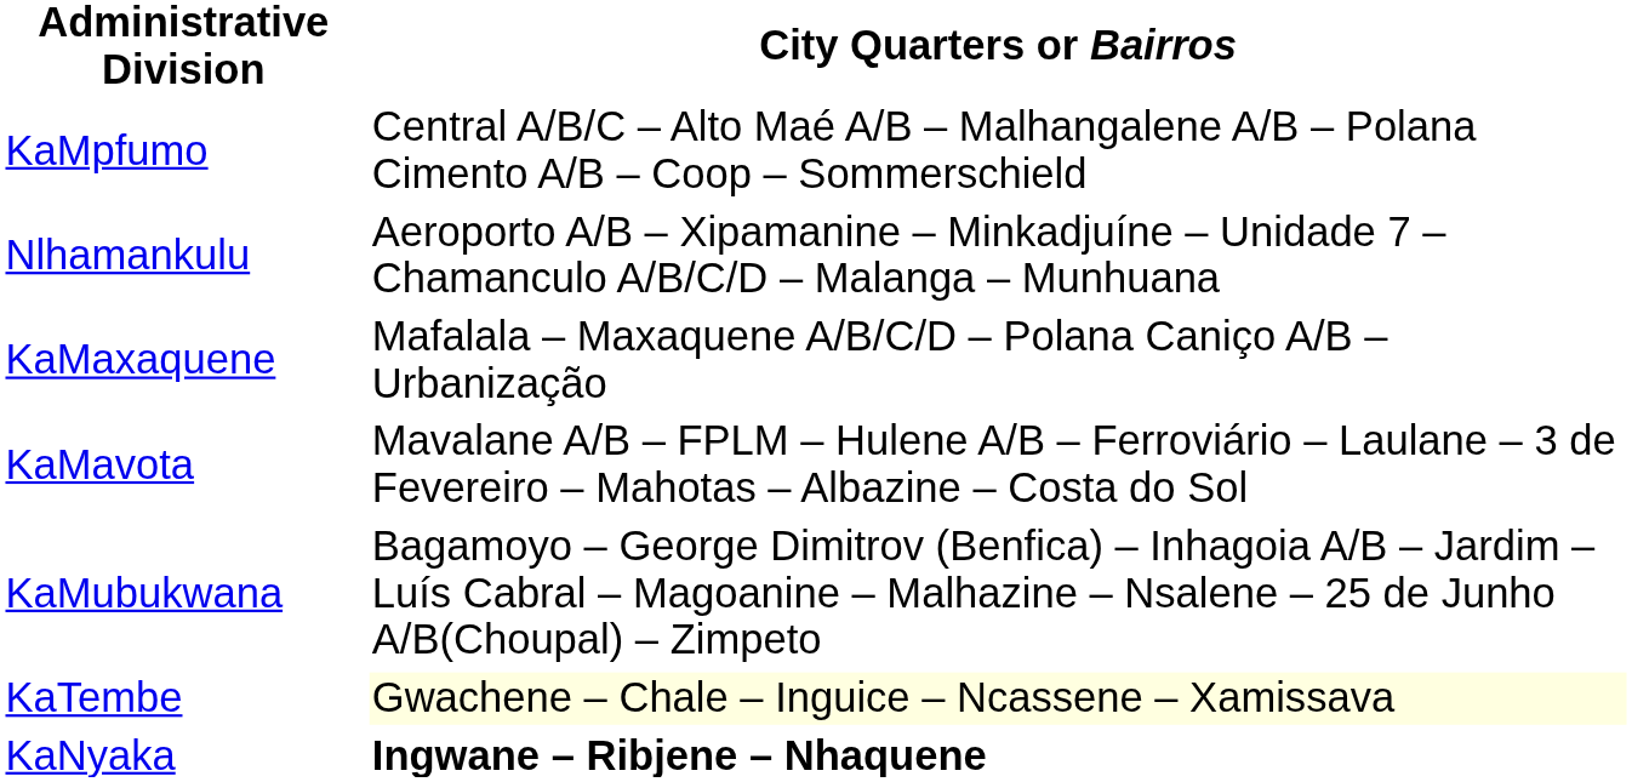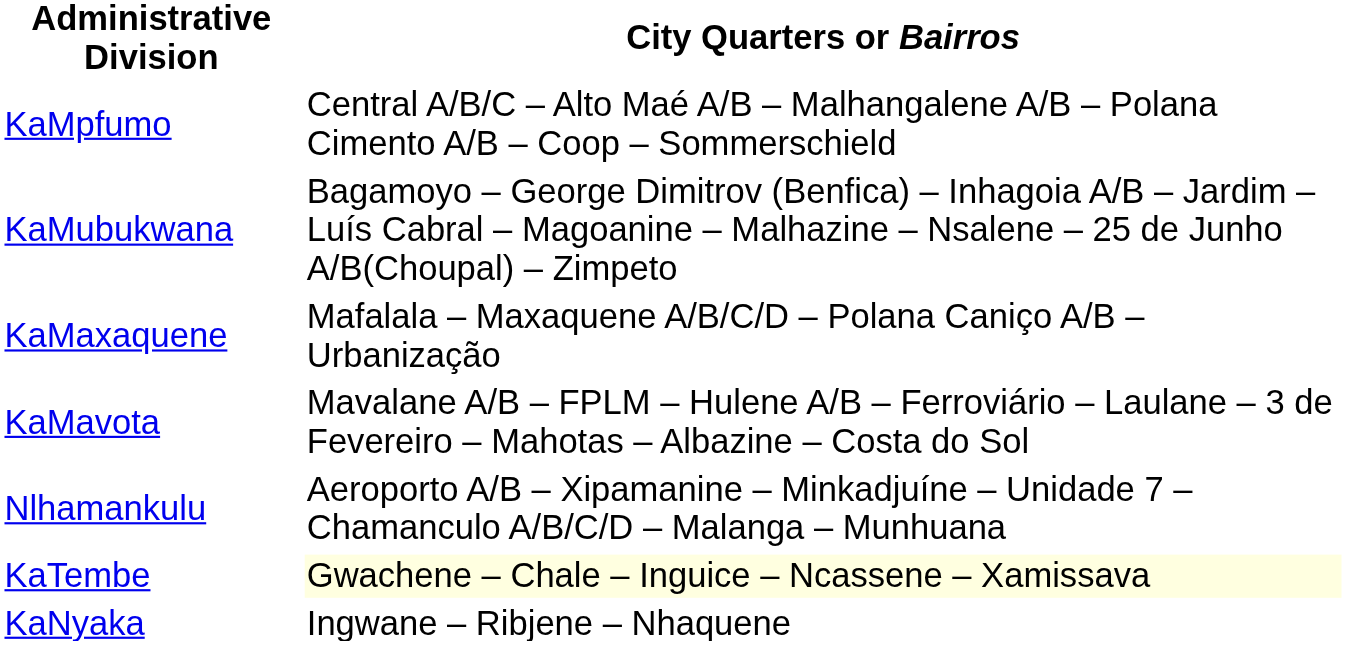rows swapped: Nlhamankulu <-> KaMubukwana
KaNyaka | City Quarters or Bairros: bold -> normal
